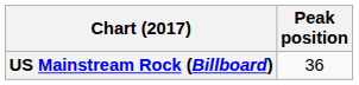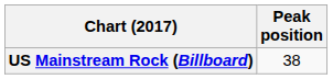US Mainstream Rock (Billboard) | Peak position: 36 -> 38
